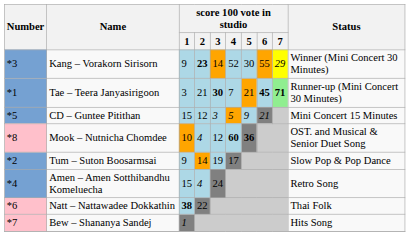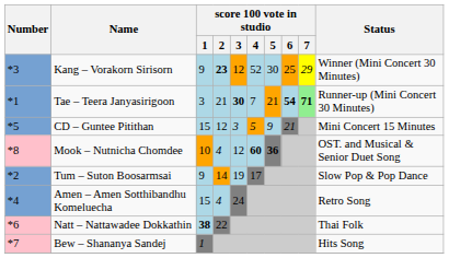Kang – Vorakorn Sirisorn | score 100 vote in studio / 3: 14 -> 12
Kang – Vorakorn Sirisorn | score 100 vote in studio / 6: 55 -> 25
Tae – Teera Janyasirigoon | score 100 vote in studio / 6: 45 -> 54
